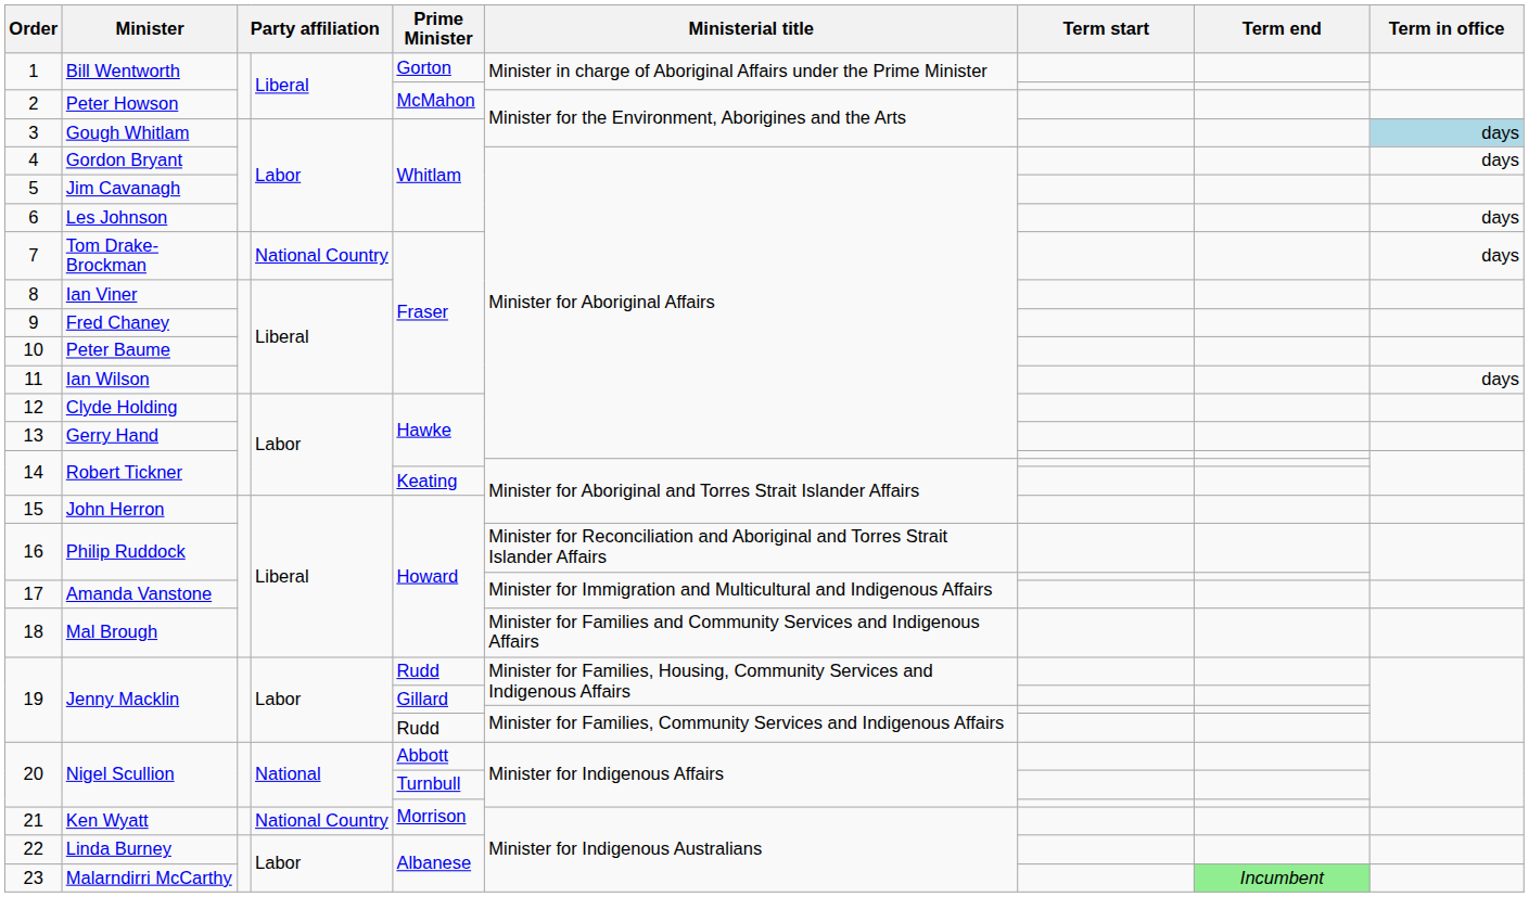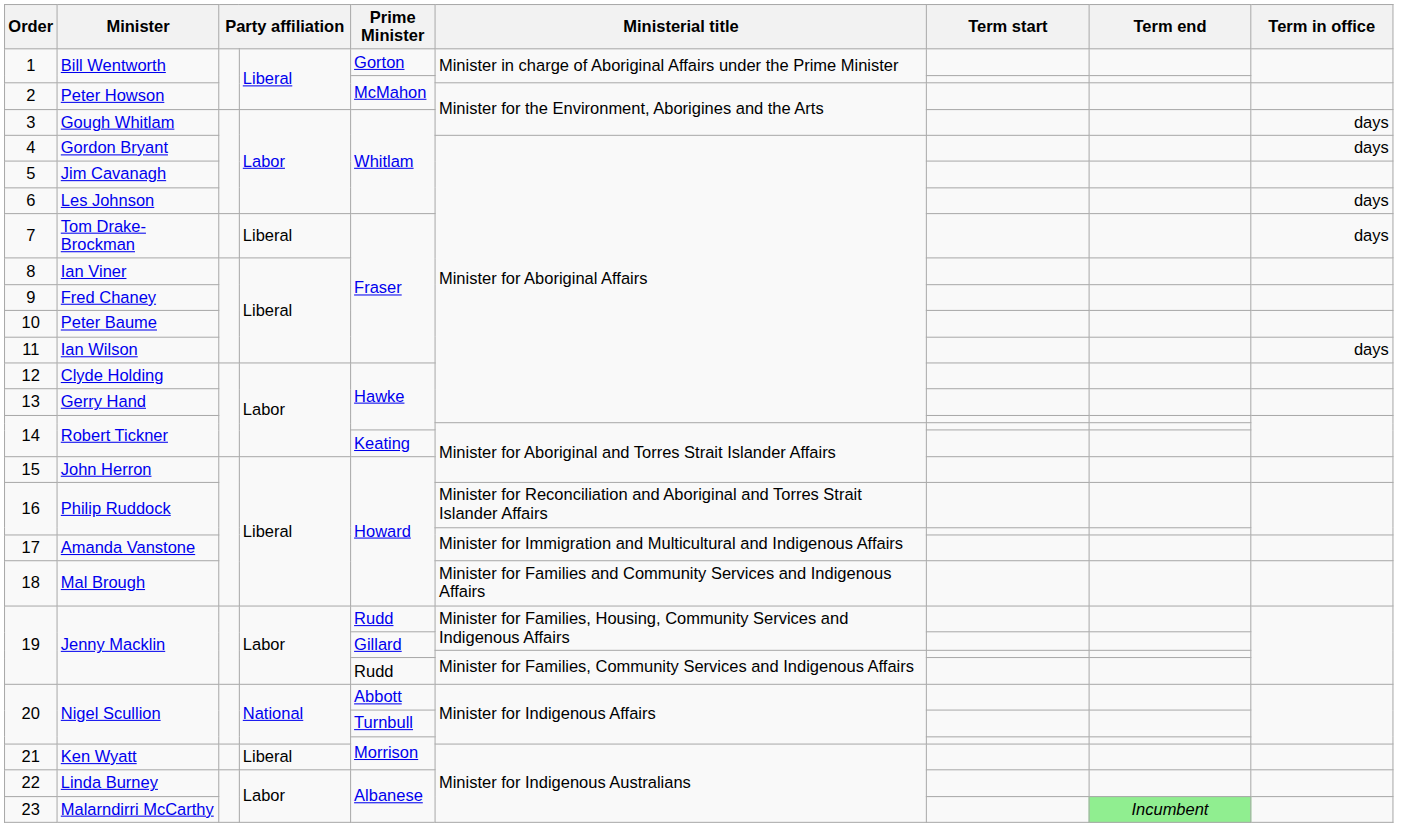3 | Term in office: lightblue background -> no background
7 | column 4: National Country -> Liberal
21 | column 4: National Country -> Liberal
